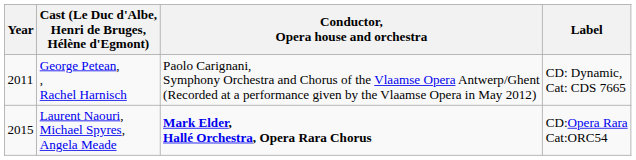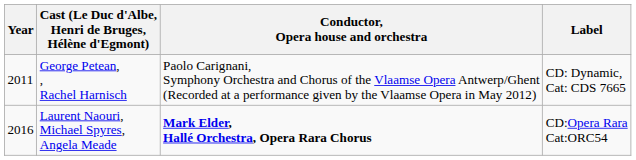Laurent Naouri, Michael Spyres, Angela Meade | Year: 2015 -> 2016
